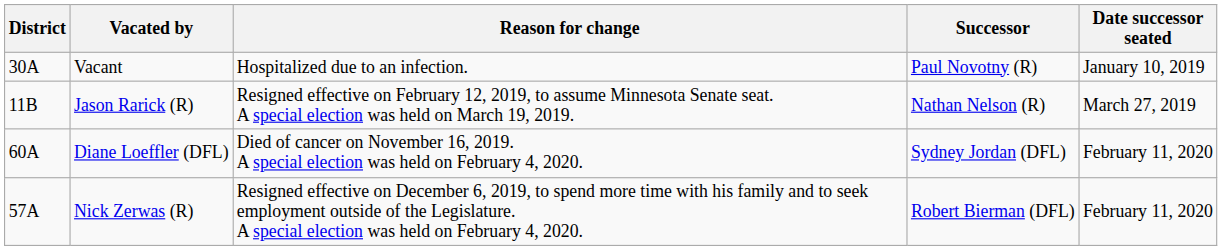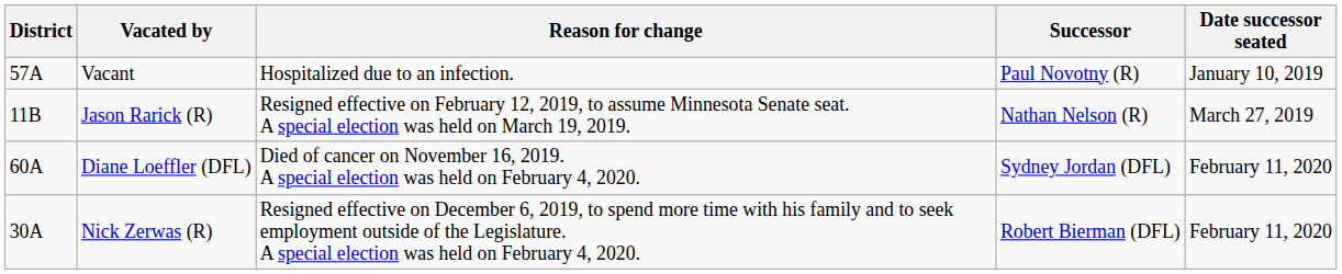Vacant | District: 30A -> 57A
Nick Zerwas (R) | District: 57A -> 30A
